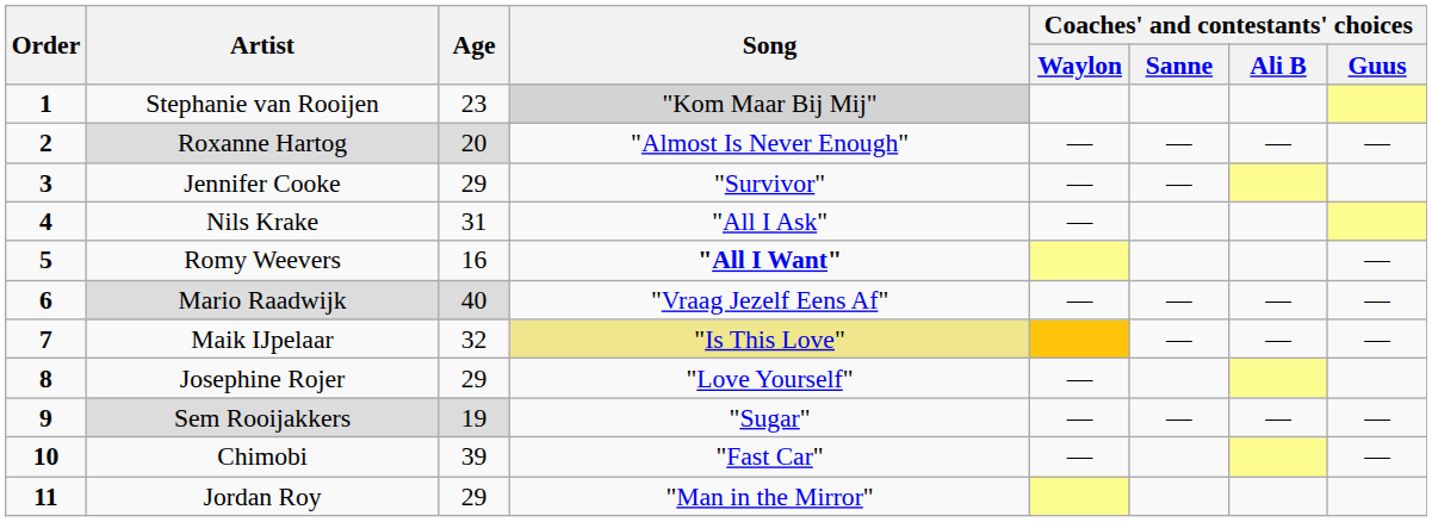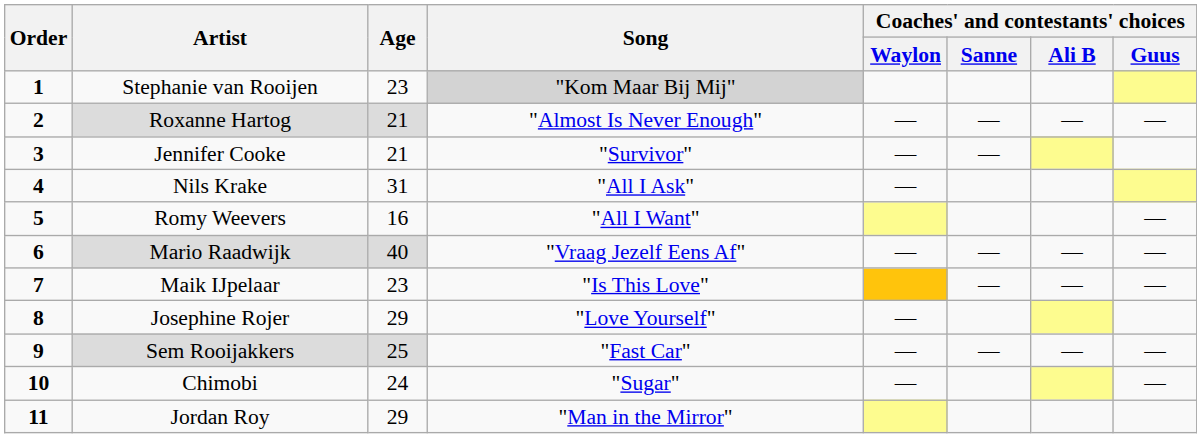Roxanne Hartog | Age: 20 -> 21
Jennifer Cooke | Age: 29 -> 21
Romy Weevers | Song: bold -> normal
Maik IJpelaar | Age: 32 -> 23
Maik IJpelaar | Song: khaki background -> no background
Sem Rooijakkers | Age: 19 -> 25
Sem Rooijakkers | Song: "Sugar" -> "Fast Car"
Chimobi | Age: 39 -> 24
Chimobi | Song: "Fast Car" -> "Sugar"
